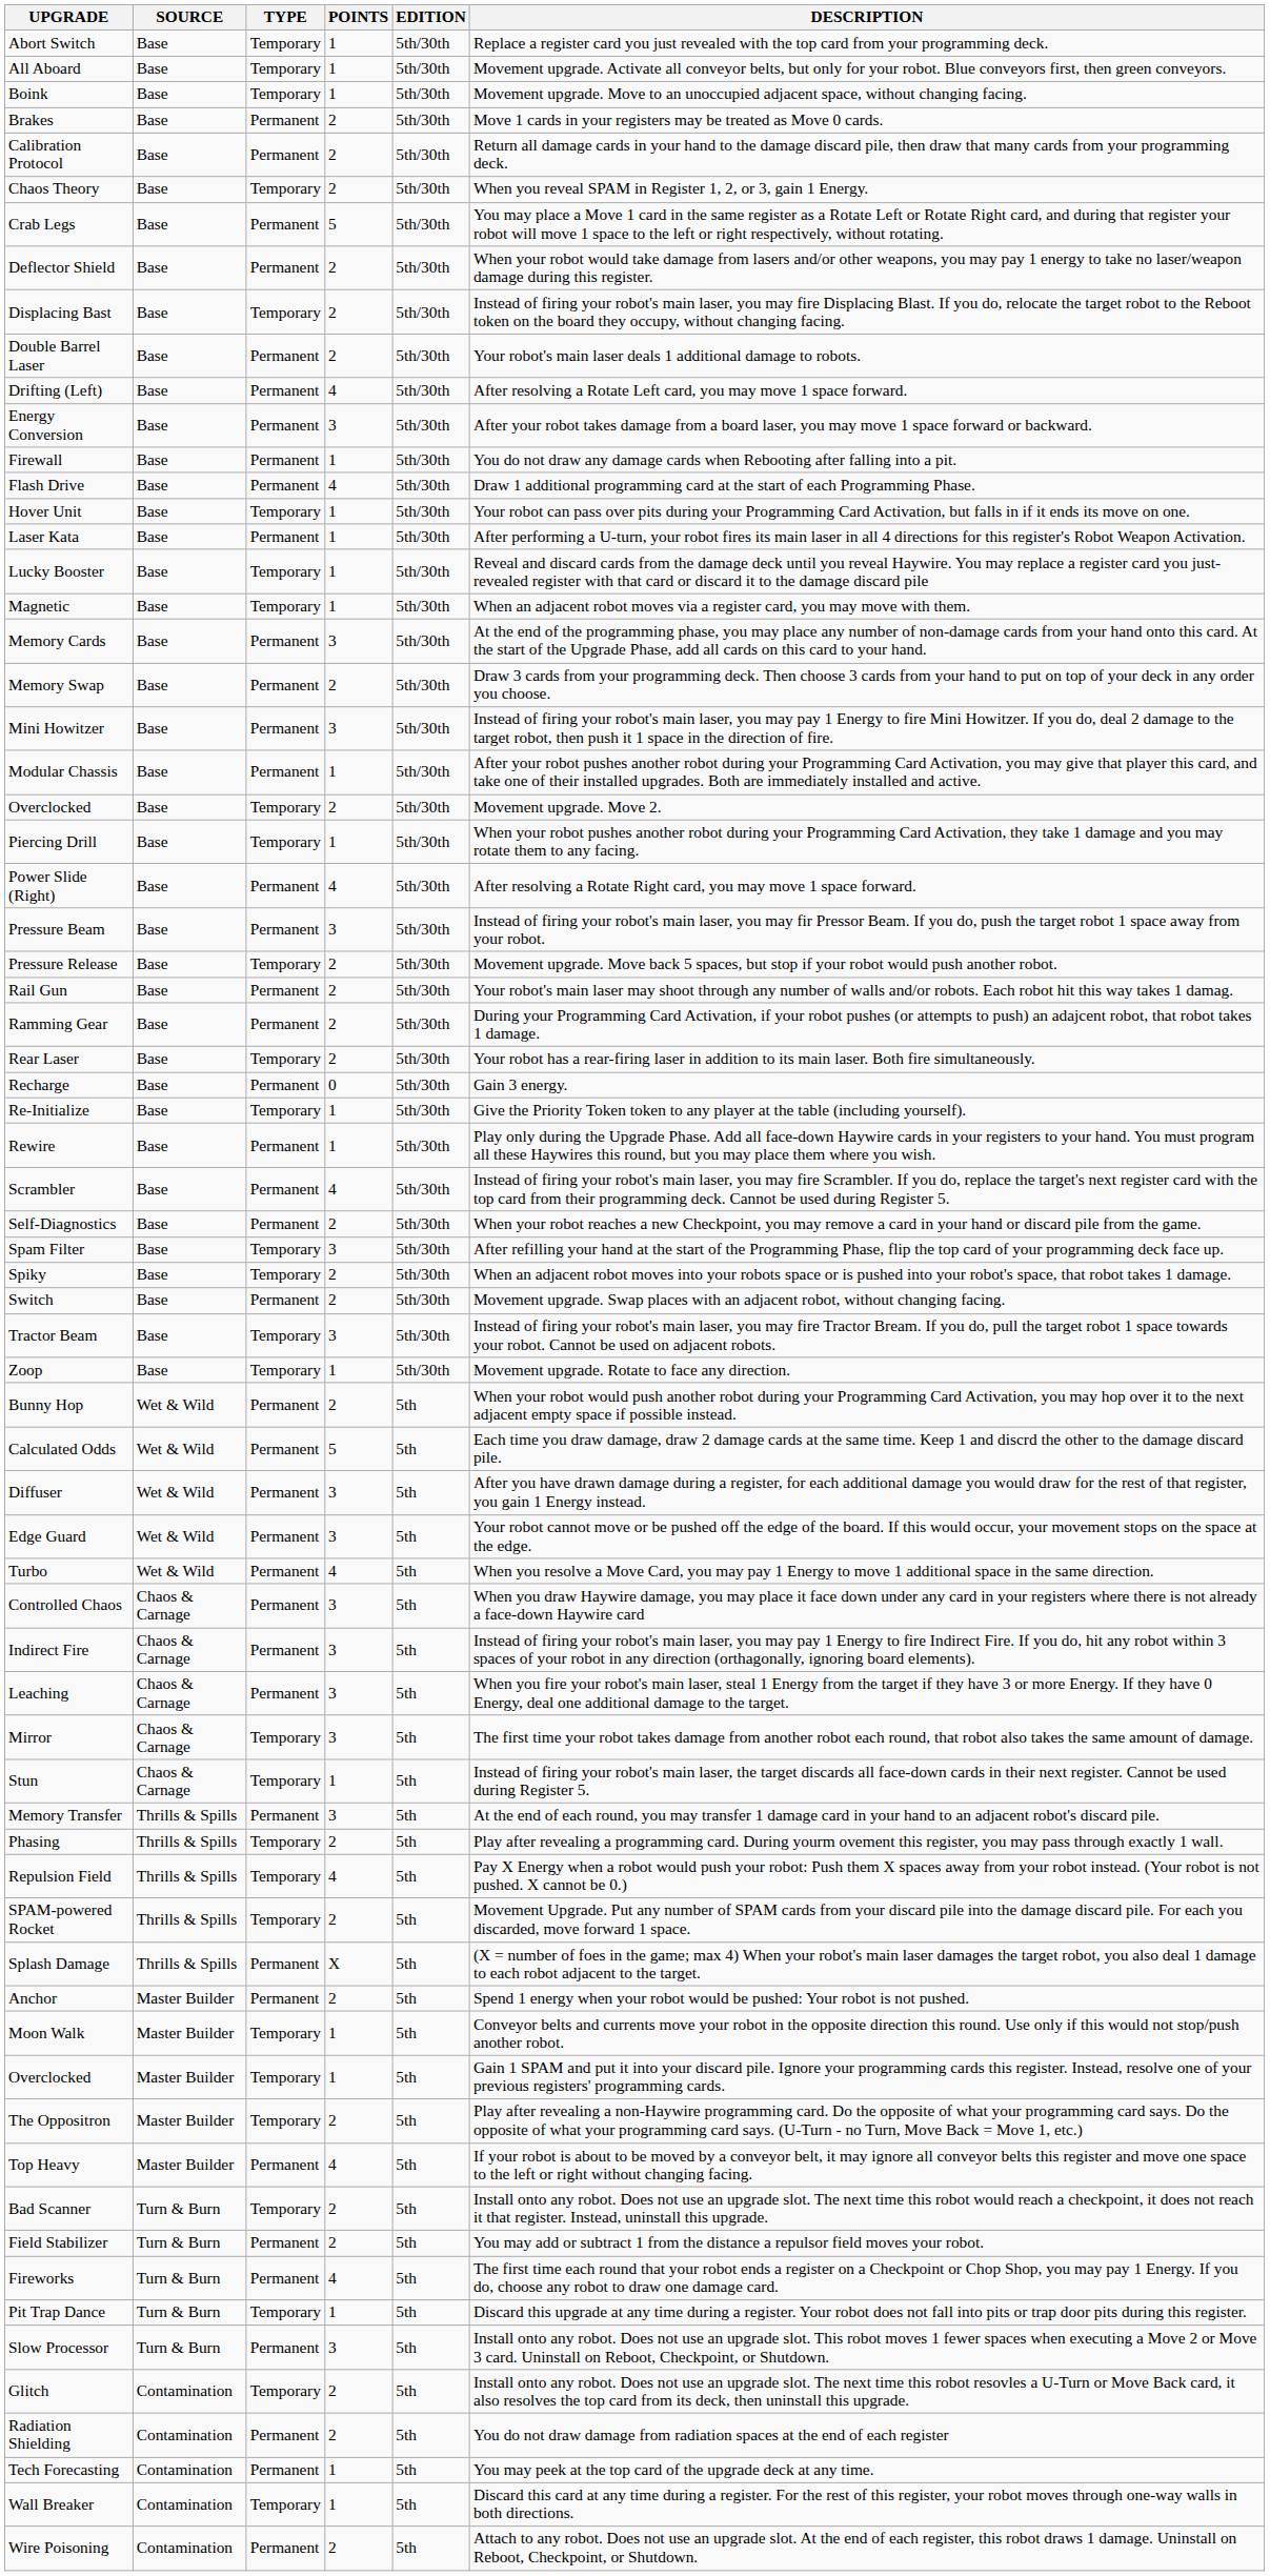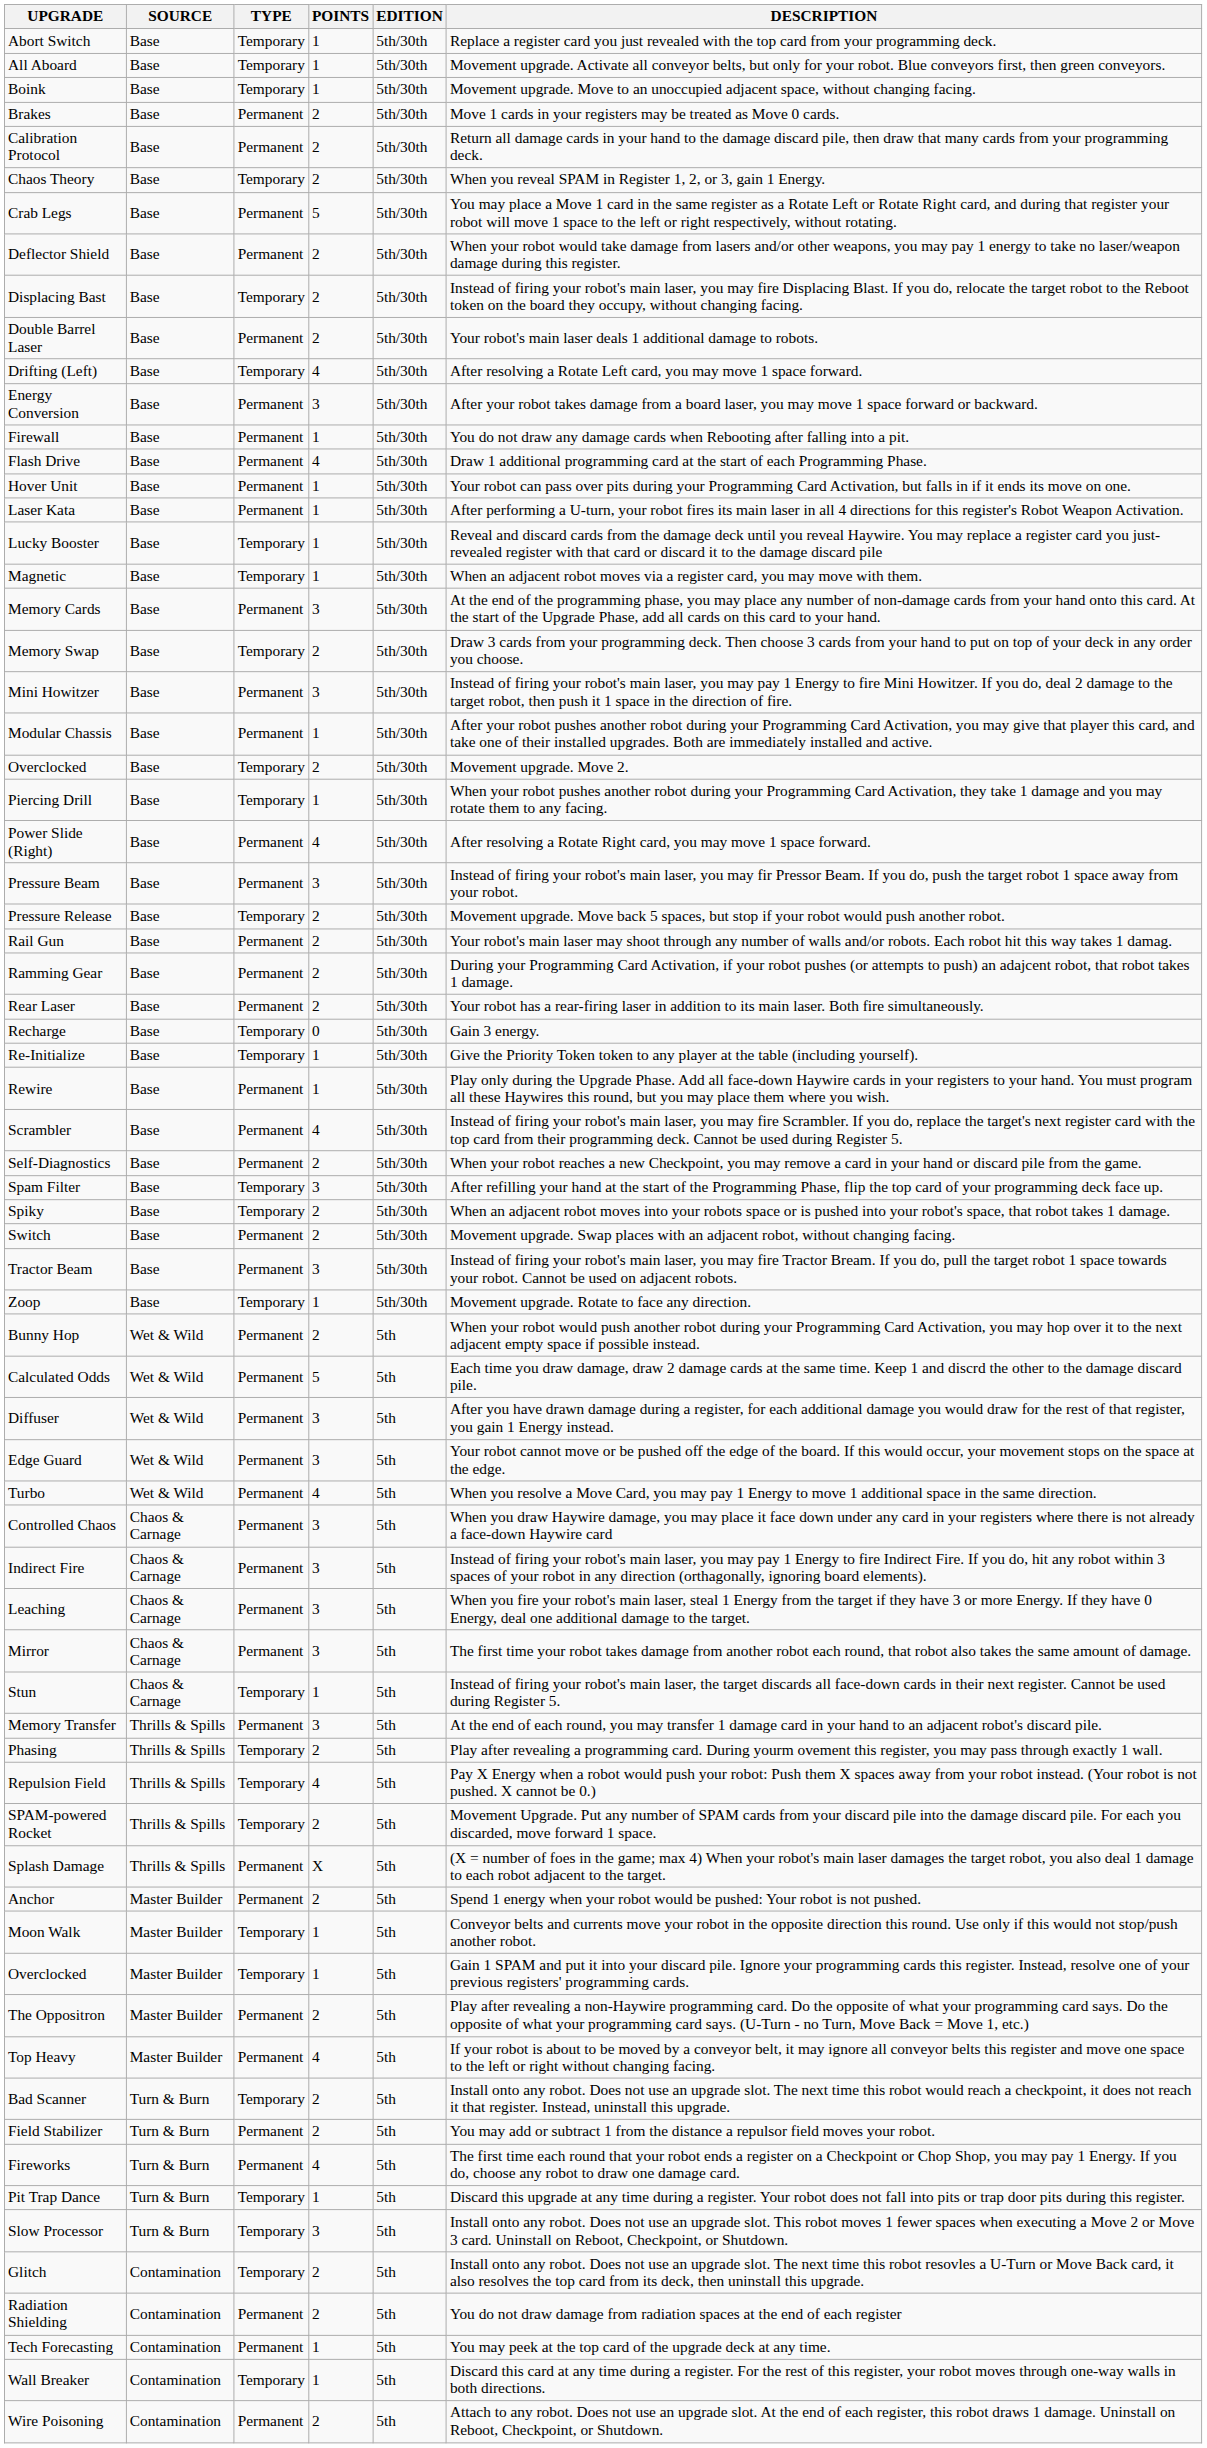Drifting (Left) | TYPE: Permanent -> Temporary
Hover Unit | TYPE: Temporary -> Permanent
Memory Swap | TYPE: Permanent -> Temporary
Rear Laser | TYPE: Temporary -> Permanent
Recharge | TYPE: Permanent -> Temporary
Tractor Beam | TYPE: Temporary -> Permanent
Mirror | TYPE: Temporary -> Permanent
The Oppositron | TYPE: Temporary -> Permanent
Slow Processor | TYPE: Permanent -> Temporary
